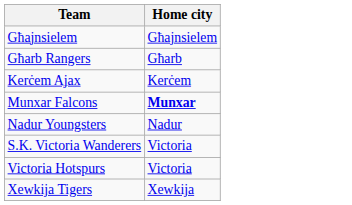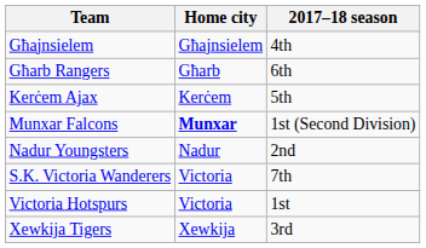+ column: 2017–18 season | 4th | 6th | 5th | 1st (Second Division) | 2nd | 7th | 1st | 3rd
